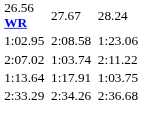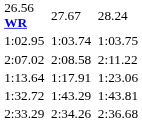1:02.95 | column 5: 2:08.58 -> 1:03.74
1:02.95 | column 7: 1:23.06 -> 1:03.75
2:07.02 | column 5: 1:03.74 -> 2:08.58
1:13.64 | column 7: 1:03.75 -> 1:23.06
+ row: 1:32.72 | 1:43.29 | 1:43.81
